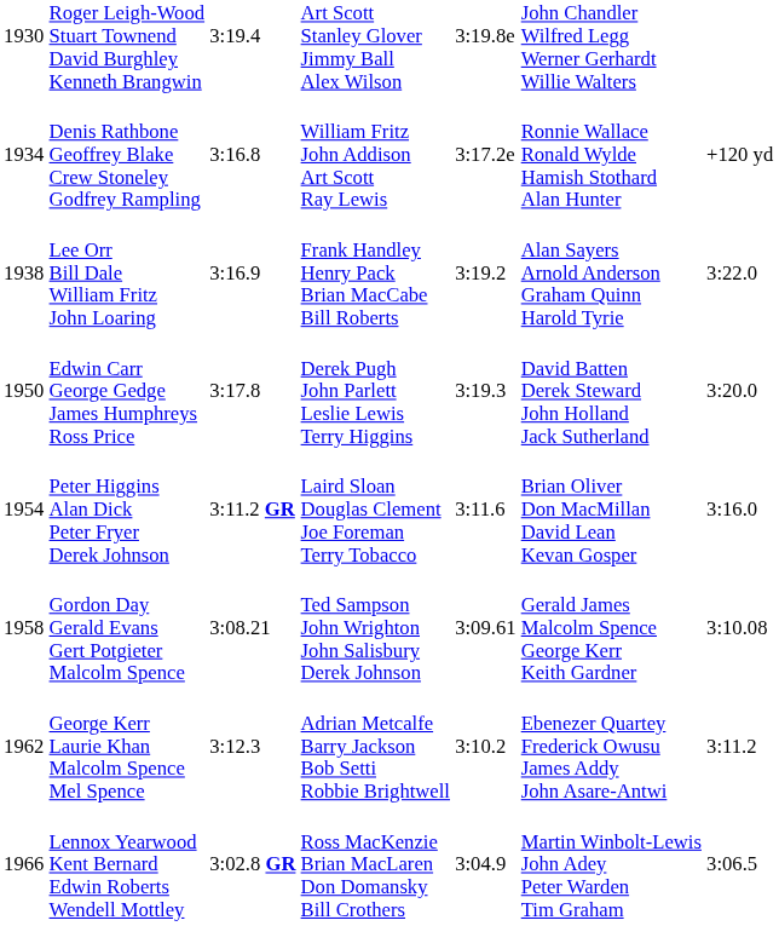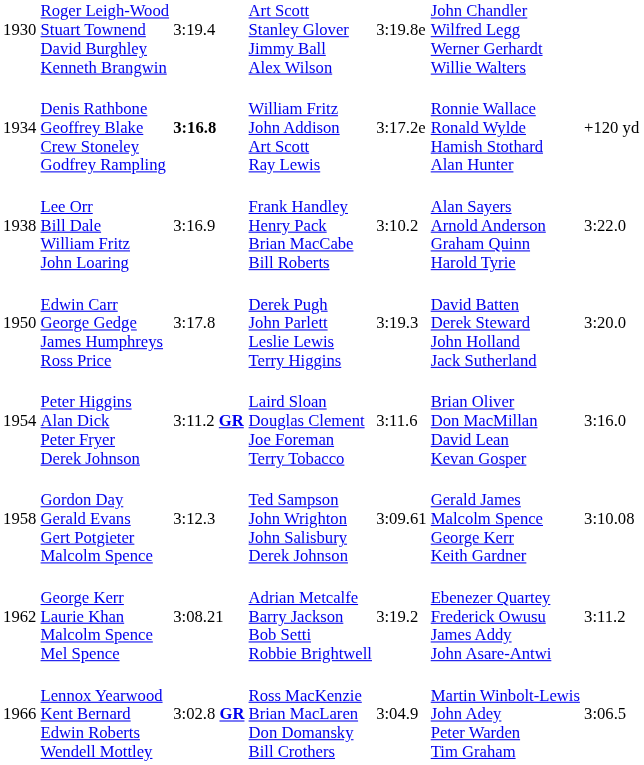Denis Rathbone Geoffrey Blake Crew Stoneley Godfrey Rampling | column 3: normal -> bold
Lee Orr Bill Dale William Fritz John Loaring | column 5: 3:19.2 -> 3:10.2
Gordon Day Gerald Evans Gert Potgieter Malcolm Spence | column 3: 3:08.21 -> 3:12.3
George Kerr Laurie Khan Malcolm Spence Mel Spence | column 3: 3:12.3 -> 3:08.21
George Kerr Laurie Khan Malcolm Spence Mel Spence | column 5: 3:10.2 -> 3:19.2
